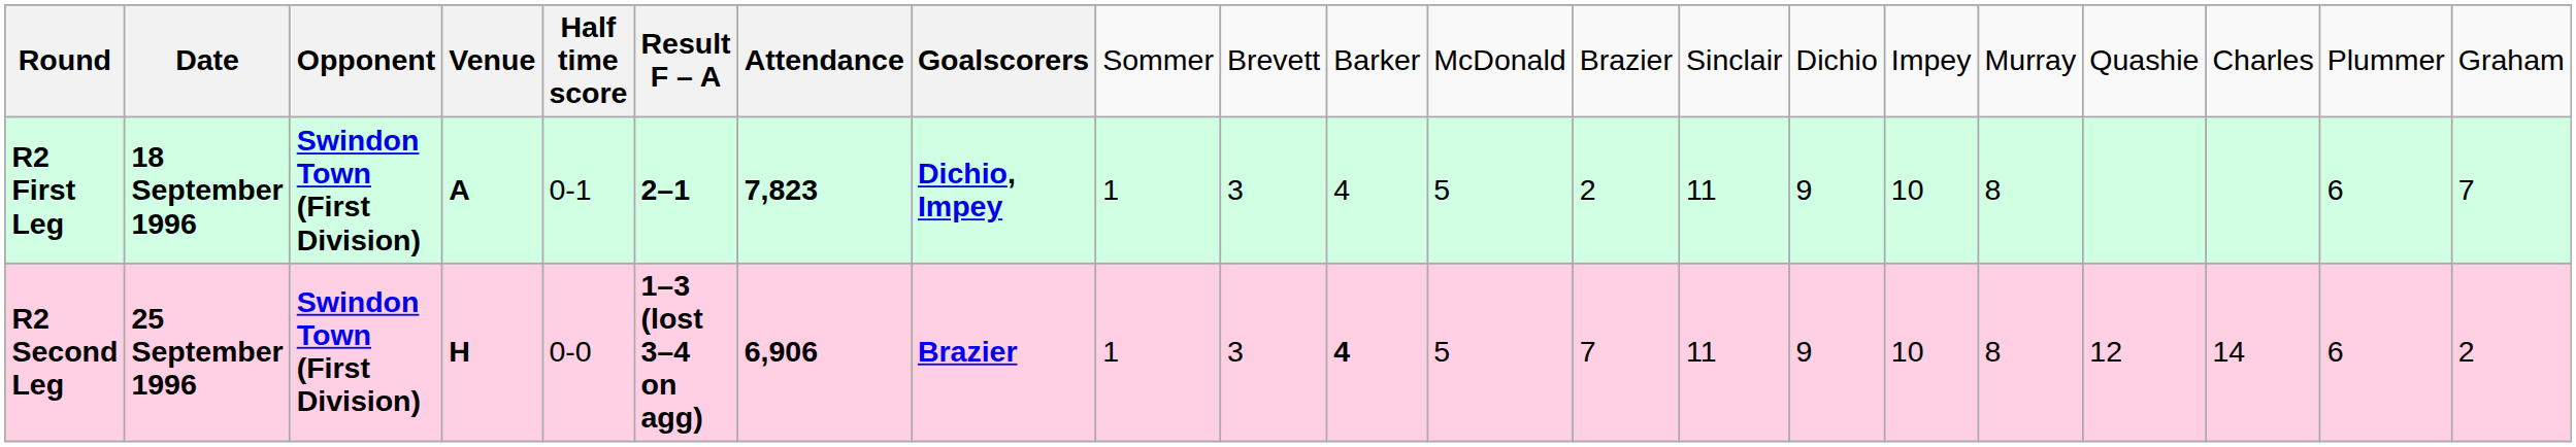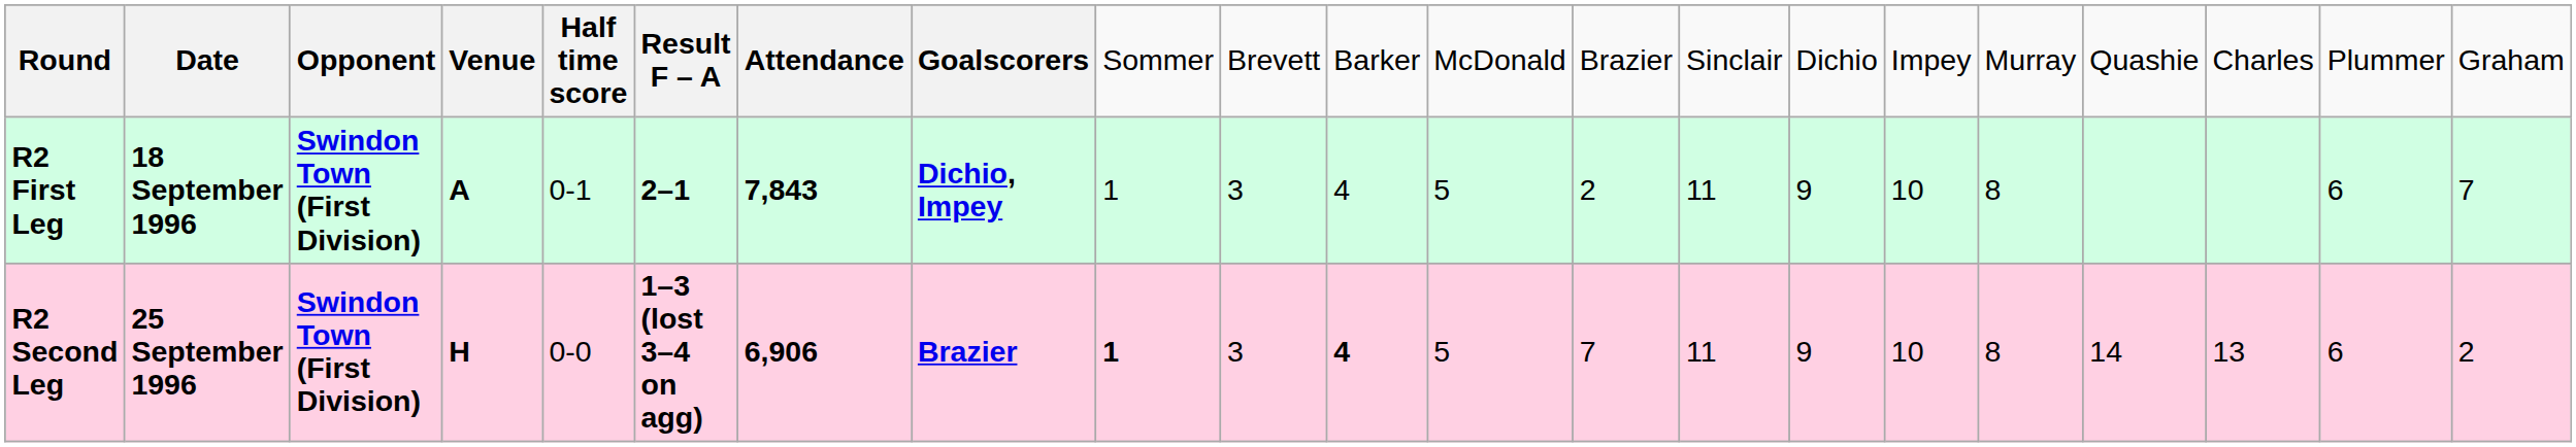R2 First Leg | column 7: 7,823 -> 7,843
R2 Second Leg | column 9: normal -> bold
R2 Second Leg | column 18: 12 -> 14
R2 Second Leg | column 19: 14 -> 13
